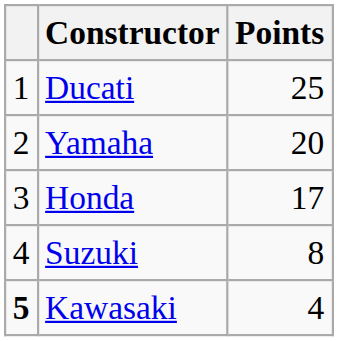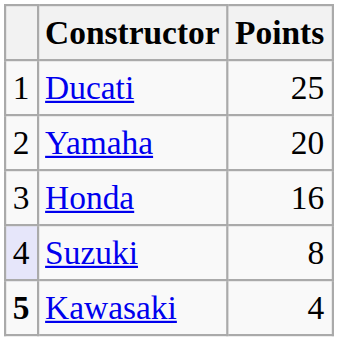Honda | Points: 17 -> 16
Suzuki | column 1: no background -> lavender background
